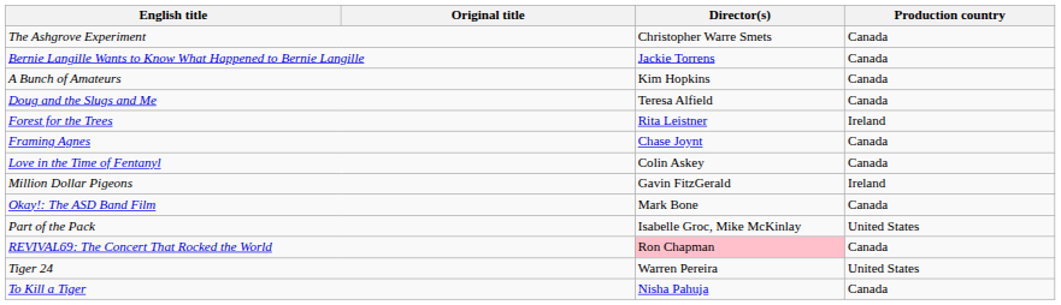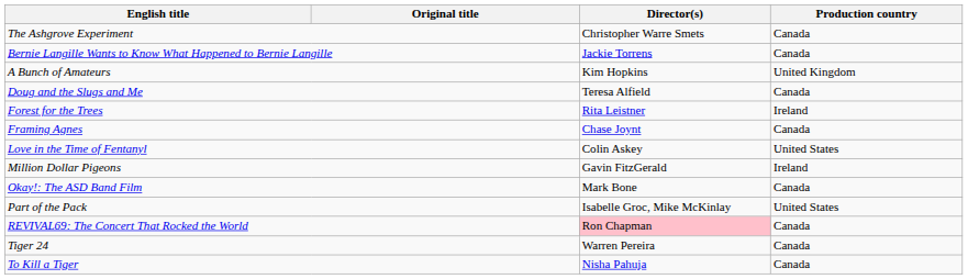A Bunch of Amateurs | Production country: Canada -> United Kingdom
Love in the Time of Fentanyl | Production country: Canada -> United States
Tiger 24 | Production country: United States -> Canada
